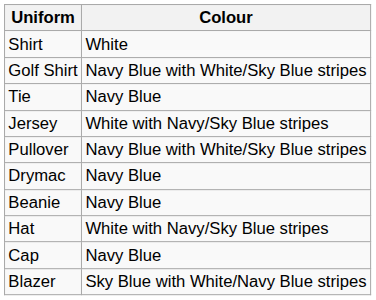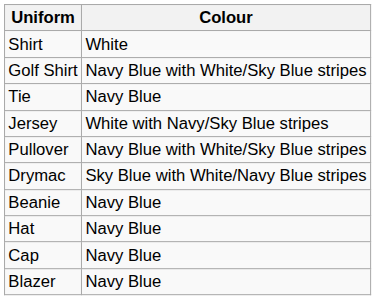Drymac | Colour: Navy Blue -> Sky Blue with White/Navy Blue stripes
Hat | Colour: White with Navy/Sky Blue stripes -> Navy Blue
Blazer | Colour: Sky Blue with White/Navy Blue stripes -> Navy Blue
